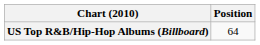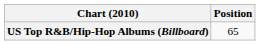US Top R&B/Hip-Hop Albums (Billboard) | Position: 64 -> 65
